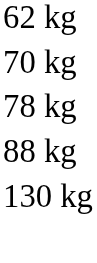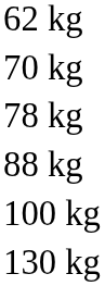+ row: 100 kg
